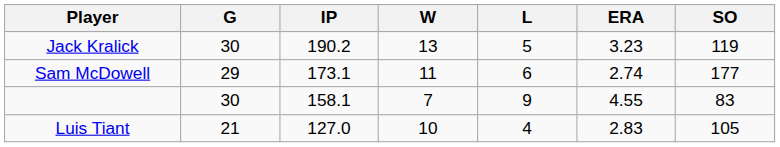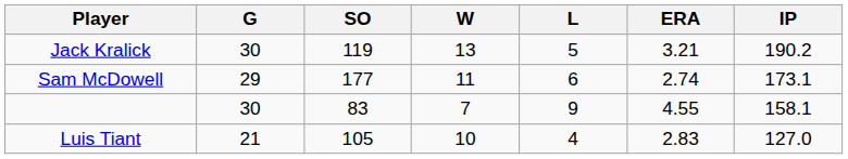columns swapped: IP <-> SO
Jack Kralick | ERA: 3.23 -> 3.21
